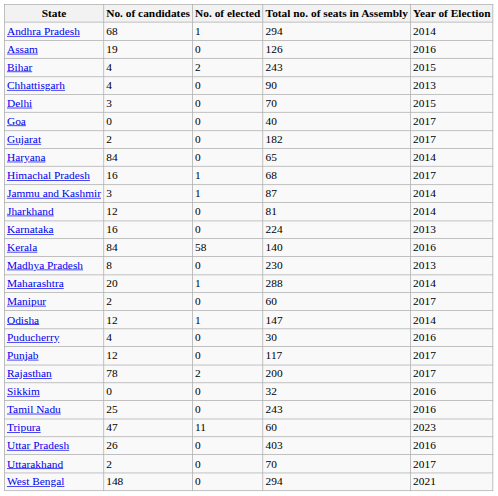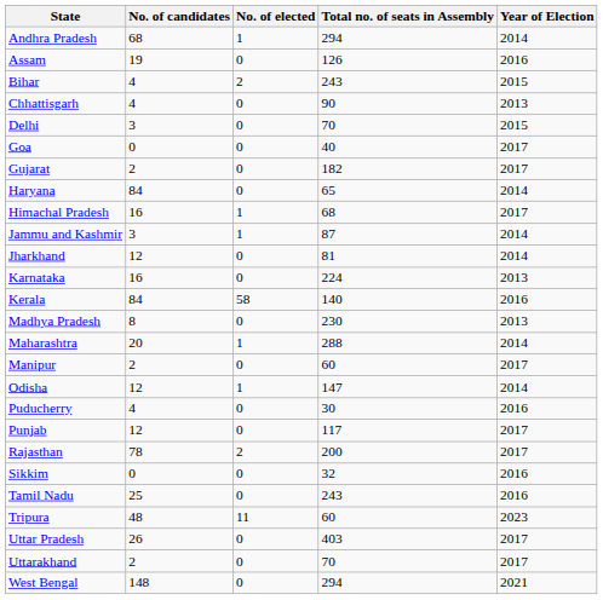Tripura | No. of candidates: 47 -> 48
Uttar Pradesh | Year of Election: 2016 -> 2017
